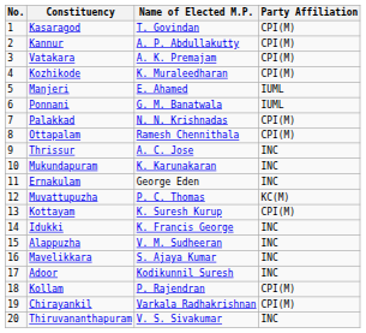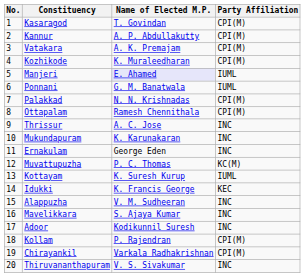Manjeri | Name of Elected M.P.: no background -> lavender background
Kottayam | Party Affiliation: CPI(M) -> IUML
Idukki | Party Affiliation: INC -> KEC
